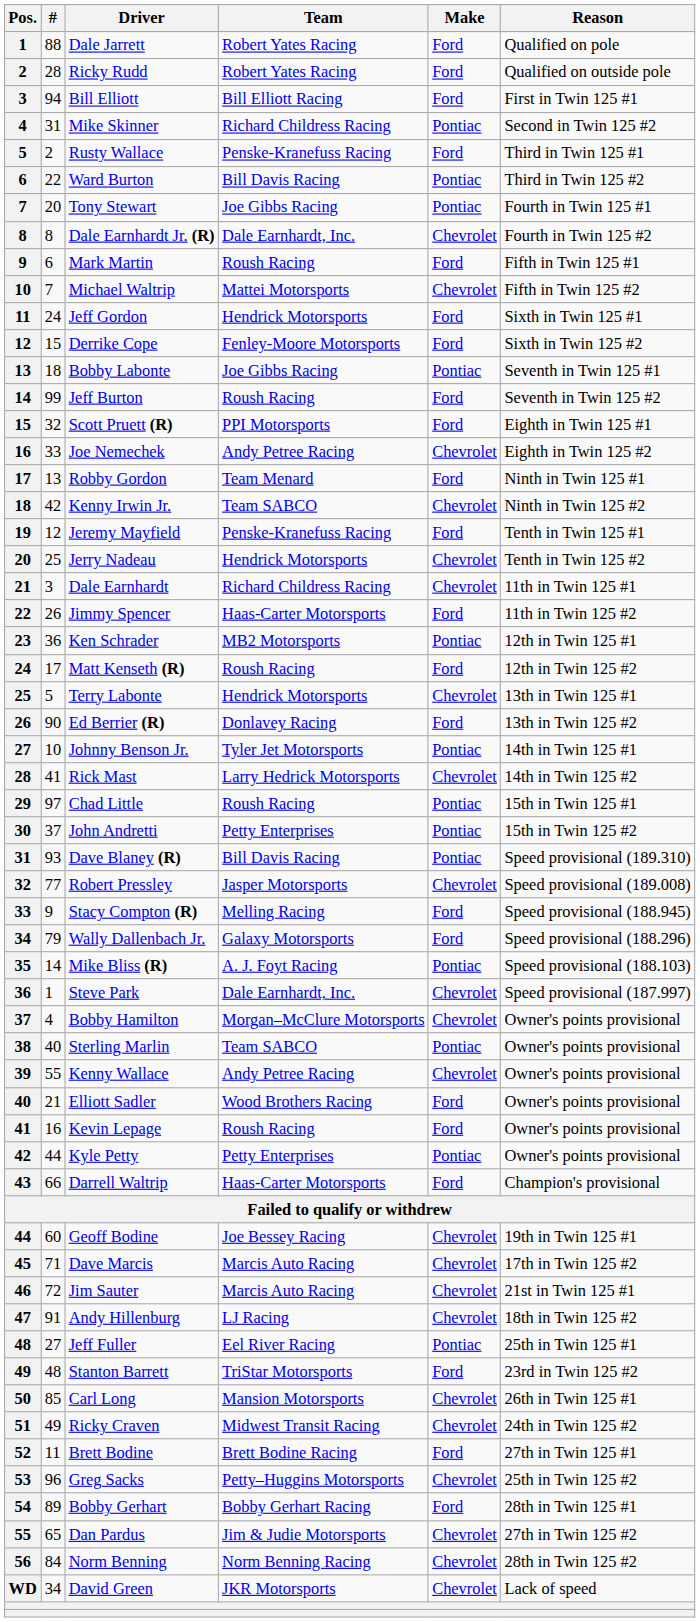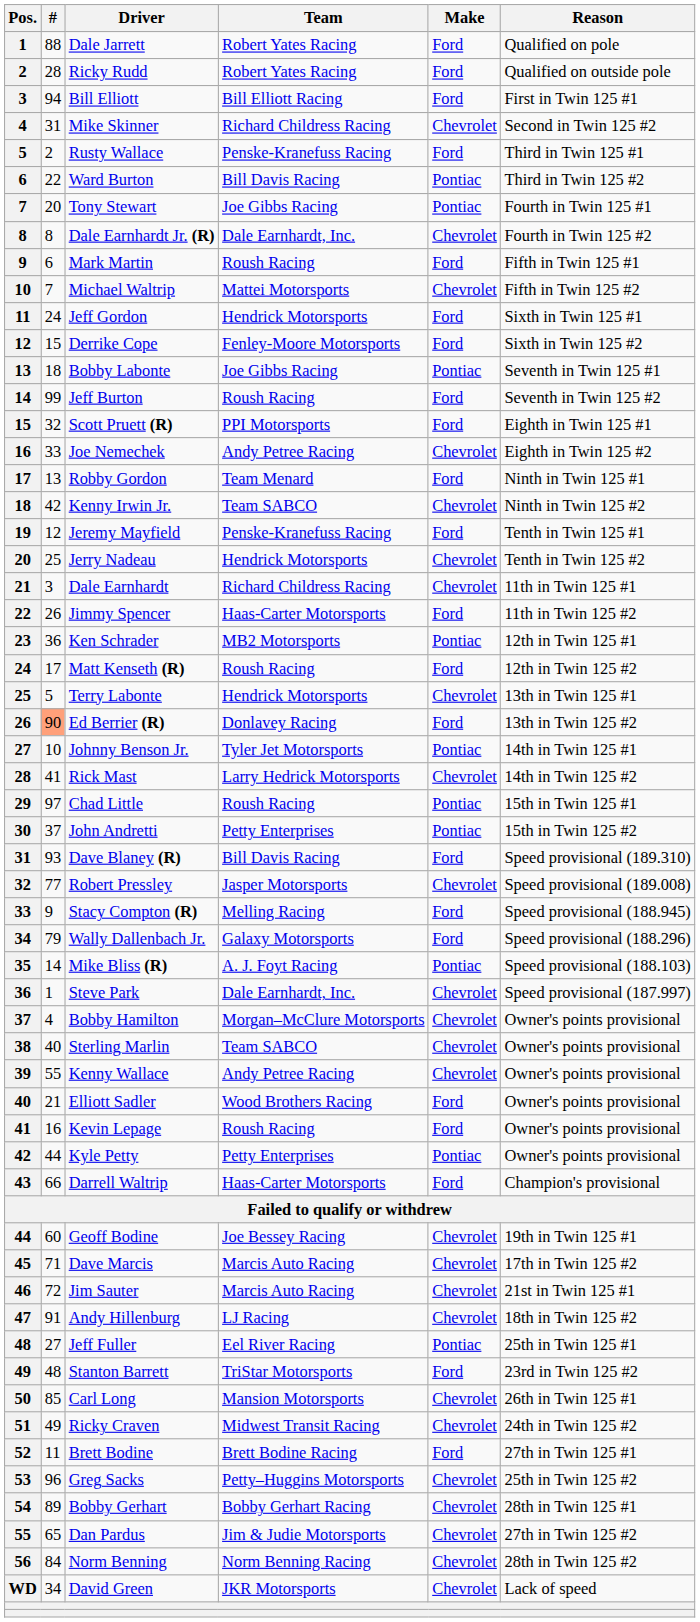Mike Skinner | Make: Pontiac -> Chevrolet
Ed Berrier (R) | #: no background -> lightsalmon background
Dave Blaney (R) | Make: Pontiac -> Ford
Sterling Marlin | Make: Pontiac -> Chevrolet
Bobby Gerhart | Make: Ford -> Chevrolet
